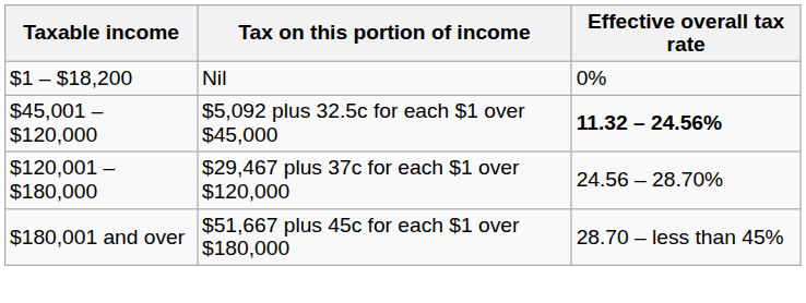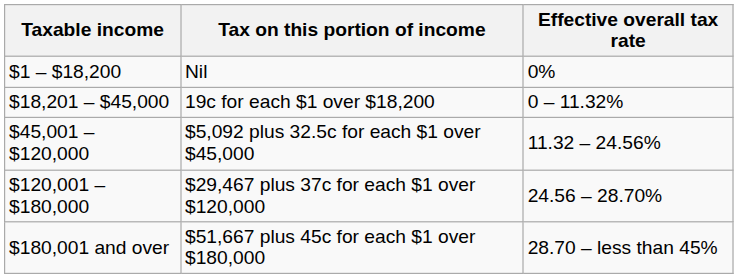+ row: $18,201 – $45,000 | 19c for each $1 over $18,200 | 0 – 11.32%
$5,092 plus 32.5c for each $1 over $45,000 | Effective overall tax rate: bold -> normal
